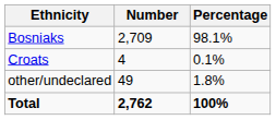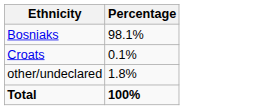- column: Number | 2,709 | 4 | 49 | 2,762
